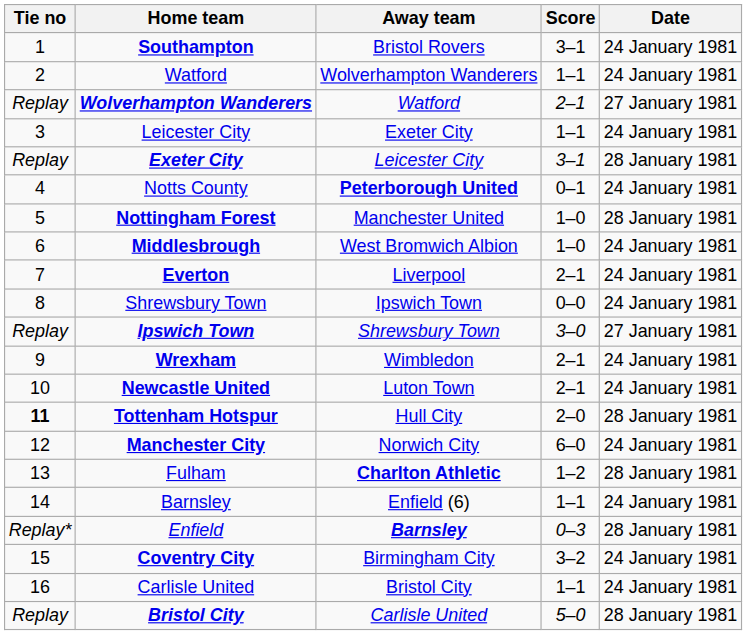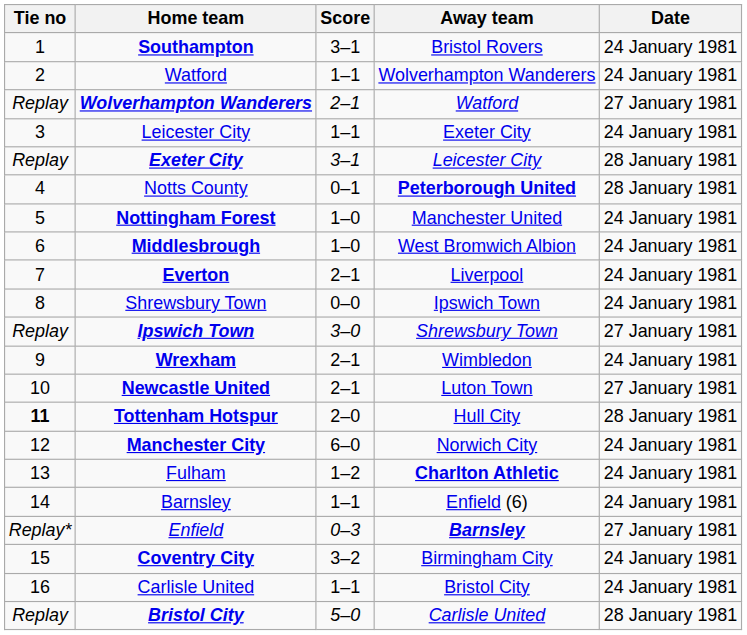columns swapped: Score <-> Away team
Notts County | Date: 24 January 1981 -> 28 January 1981
Nottingham Forest | Date: 28 January 1981 -> 24 January 1981
Newcastle United | Date: 24 January 1981 -> 27 January 1981
Fulham | Date: 28 January 1981 -> 24 January 1981
Enfield | Date: 28 January 1981 -> 27 January 1981
